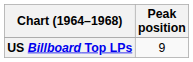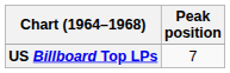US Billboard Top LPs | Peak position: 9 -> 7
